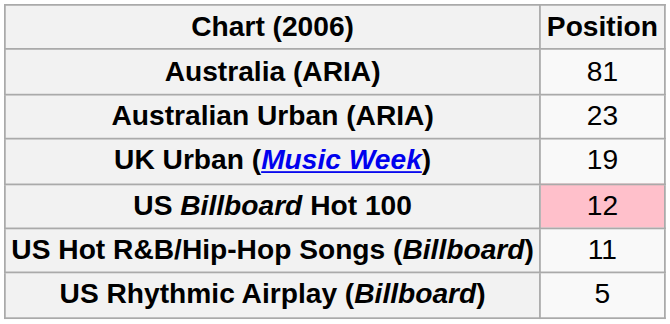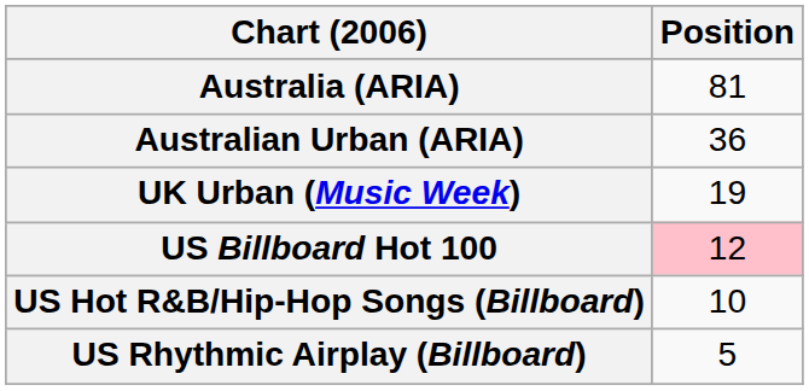Australian Urban (ARIA) | Position: 23 -> 36
US Hot R&B/Hip-Hop Songs (Billboard) | Position: 11 -> 10
